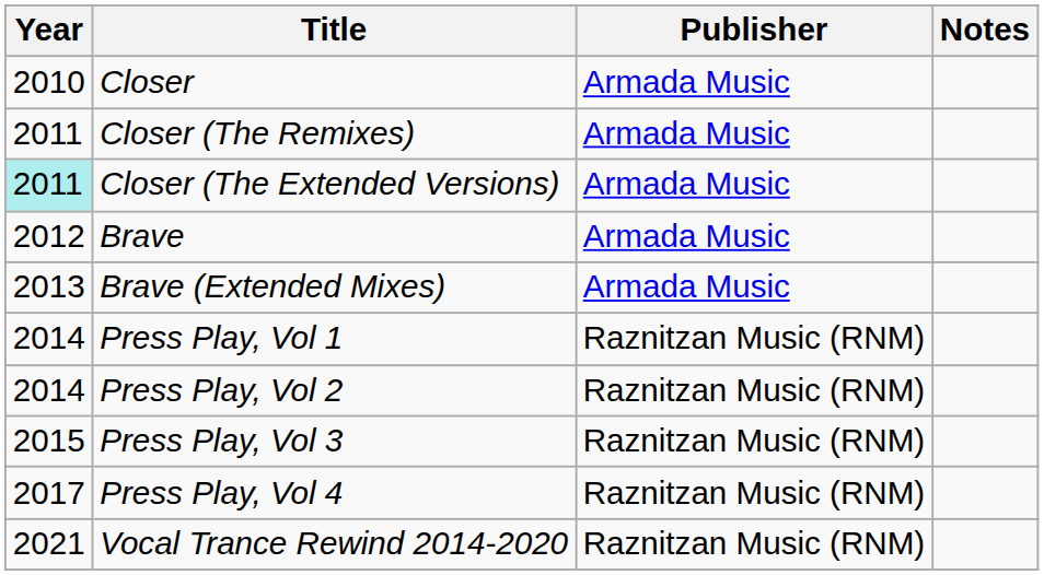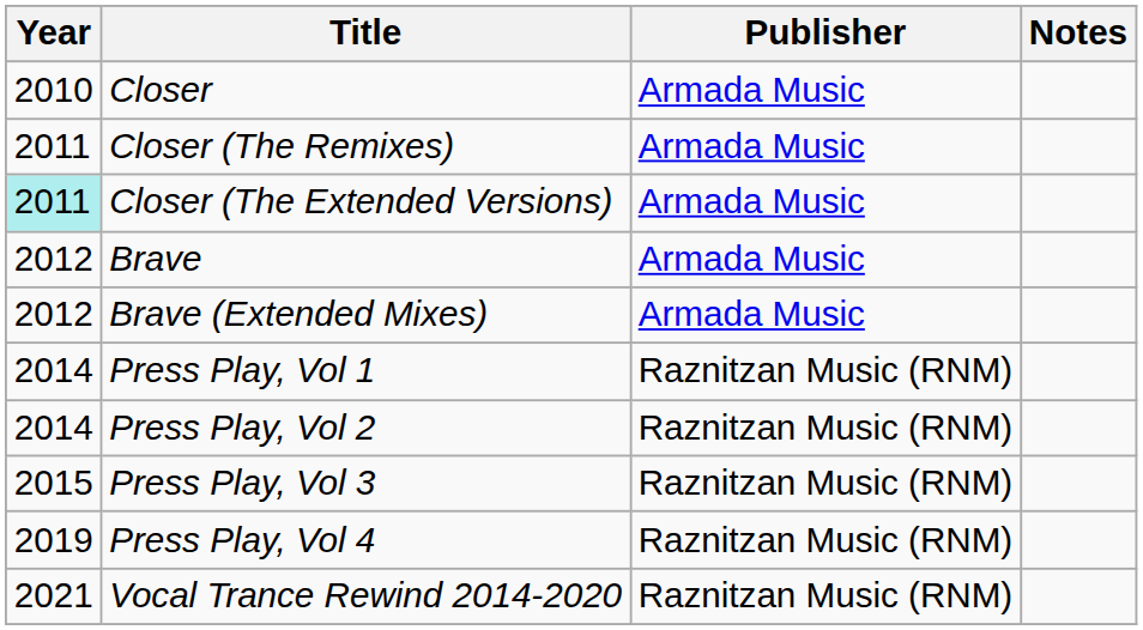Brave (Extended Mixes) | Year: 2013 -> 2012
Press Play, Vol 4 | Year: 2017 -> 2019
